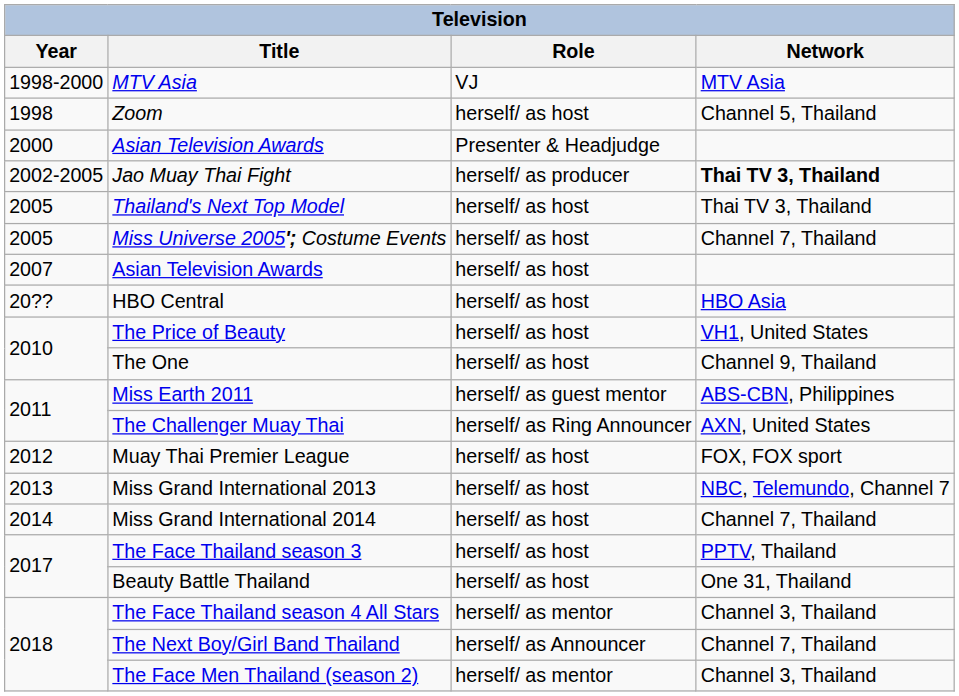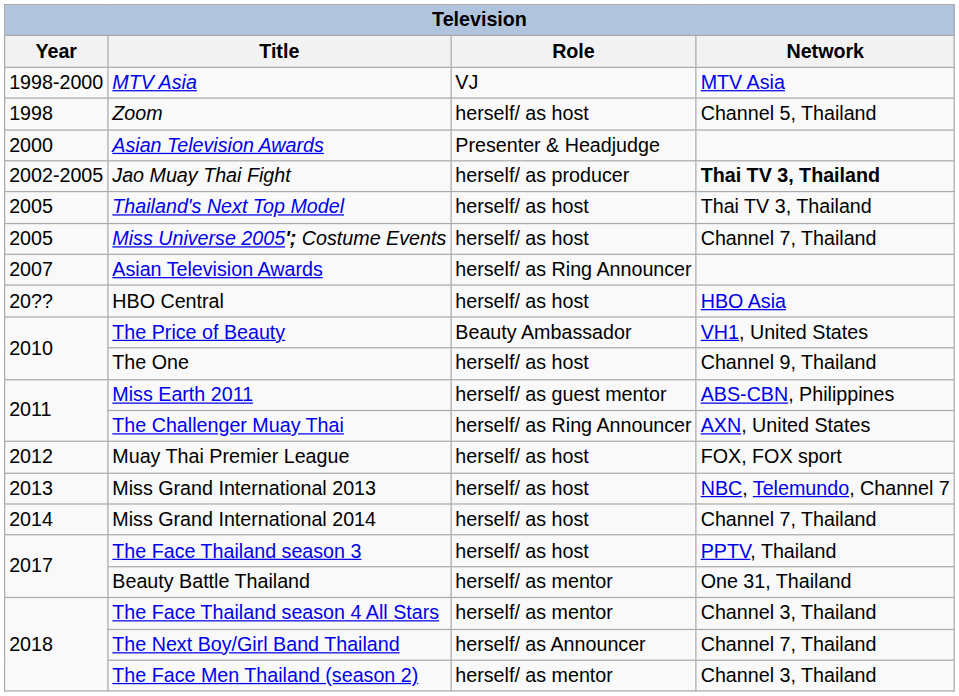2007 / Asian Television Awards | Role: herself/ as host -> herself/ as Ring Announcer
The Price of Beauty | Role: herself/ as host -> Beauty Ambassador
Beauty Battle Thailand | Role: herself/ as host -> herself/ as mentor
